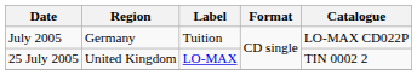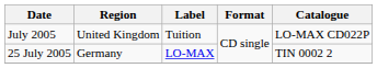July 2005 | Region: Germany -> United Kingdom
25 July 2005 | Region: United Kingdom -> Germany
